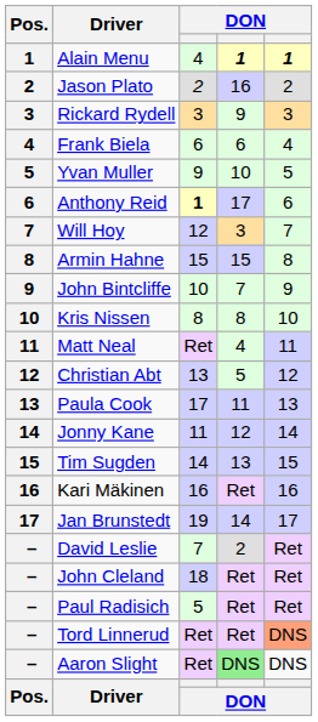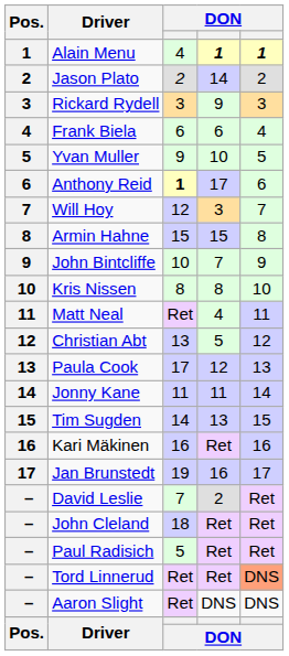Jason Plato | column 4: 16 -> 14
Paula Cook | column 4: 11 -> 12
Jonny Kane | column 4: 12 -> 11
Jan Brunstedt | column 4: 14 -> 16
Aaron Slight | column 4: lightgreen background -> no background
